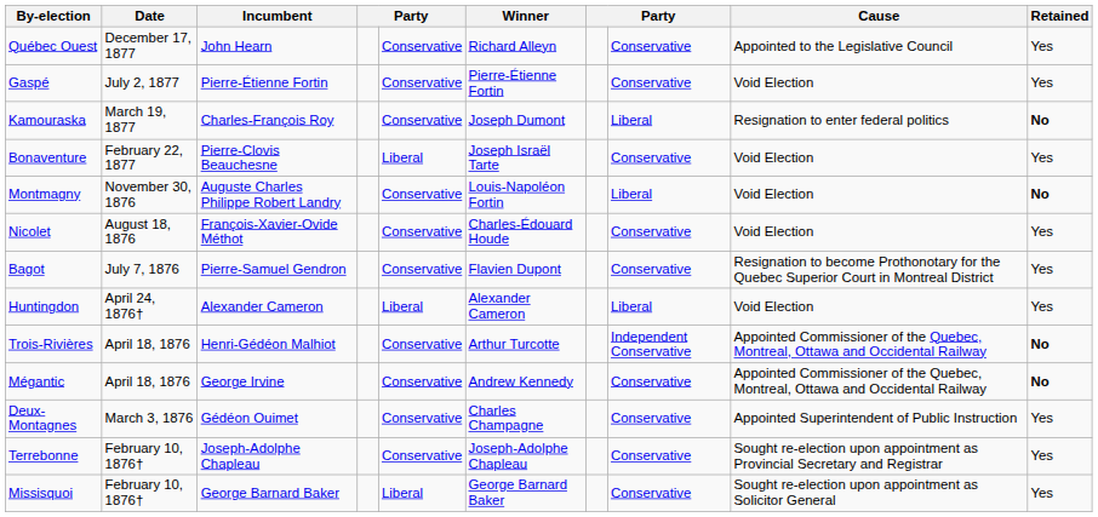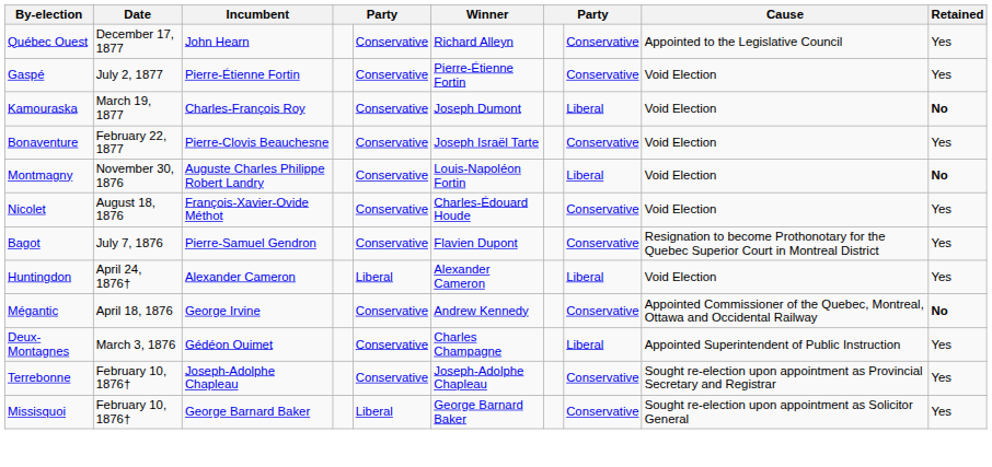Kamouraska | Cause: Resignation to enter federal politics -> Void Election
Bonaventure | column 5: Liberal -> Conservative
- row: Trois-Rivières | April 18, 1876 | Henri-Gédéon Malhiot | Conservative | Arthur Turcotte | Independent Conservative | Appointed Commissioner of the Quebec, Montreal, Ottawa and Occidental Railway | No
Deux-Montagnes | column 8: Conservative -> Liberal
